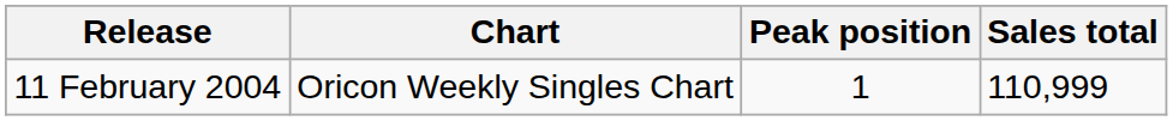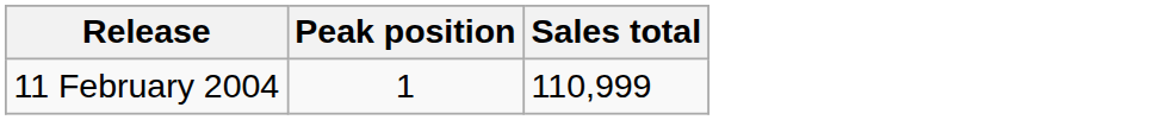- column: Chart | Oricon Weekly Singles Chart
